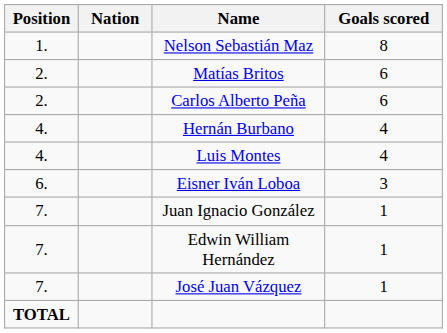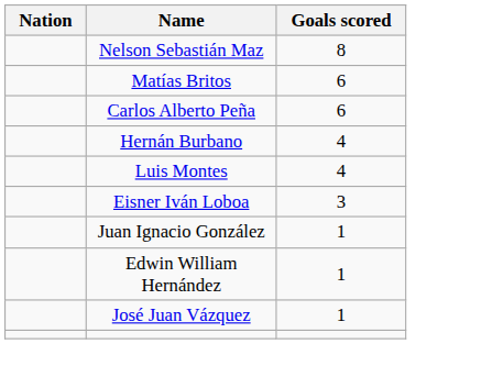- column: Position | 1. | 2. | 2. | 4. | 4. | 6. | 7. | 7. | 7. | TOTAL
